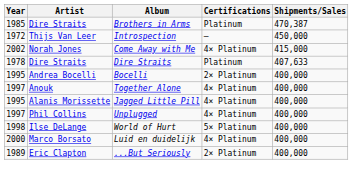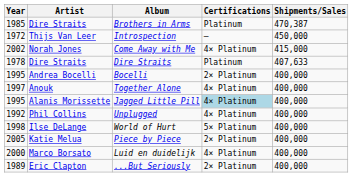Jagged Little Pill | Certifications: no background -> lightblue background
Unplugged | Year: 1997 -> 1992
+ row: 2005 | Katie Melua | Piece by Piece | 2× Platinum | 400,000
